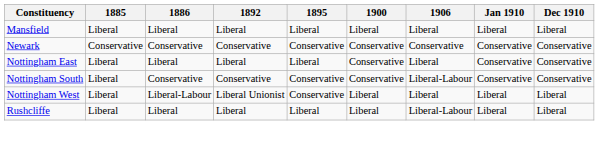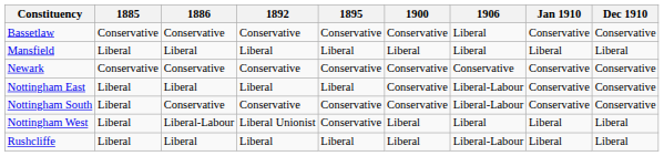+ row: Bassetlaw | Conservative | Conservative | Conservative | Conservative | Conservative | Liberal | Conservative | Conservative
Nottingham East | 1906: Liberal -> Liberal-Labour
